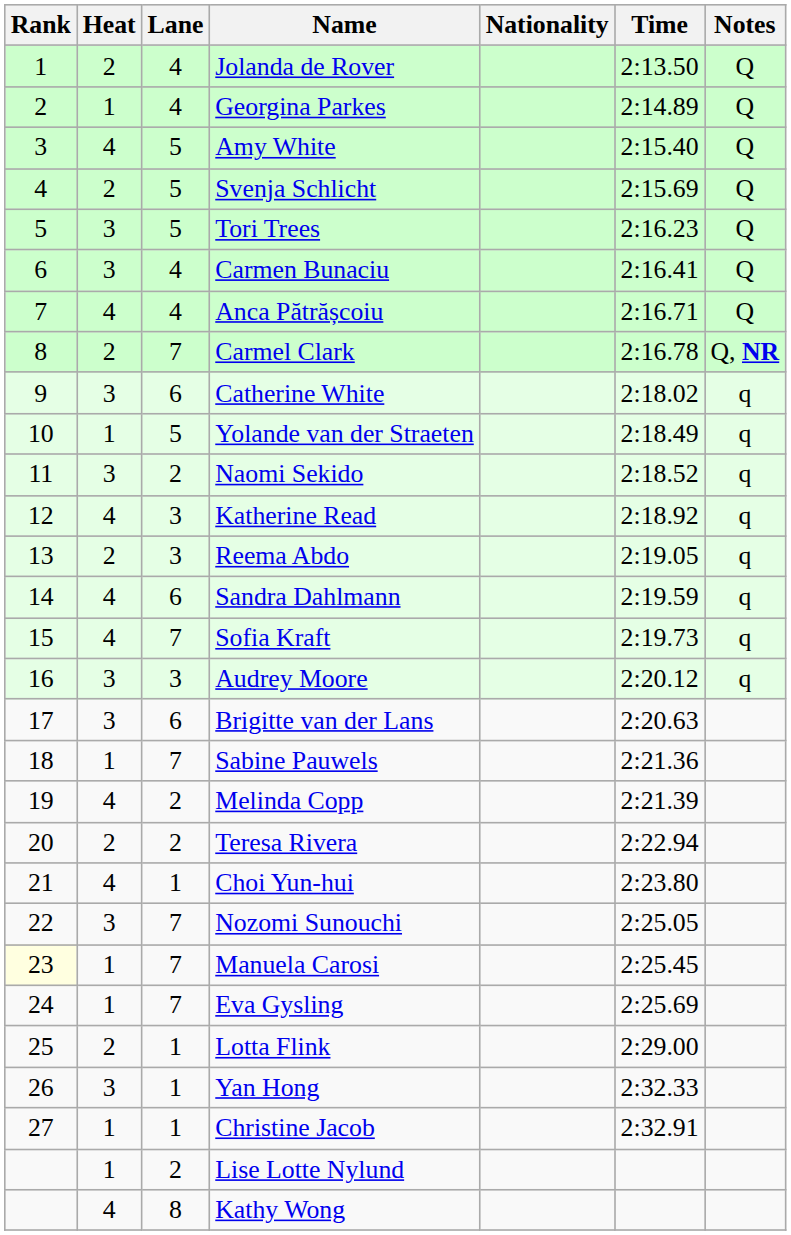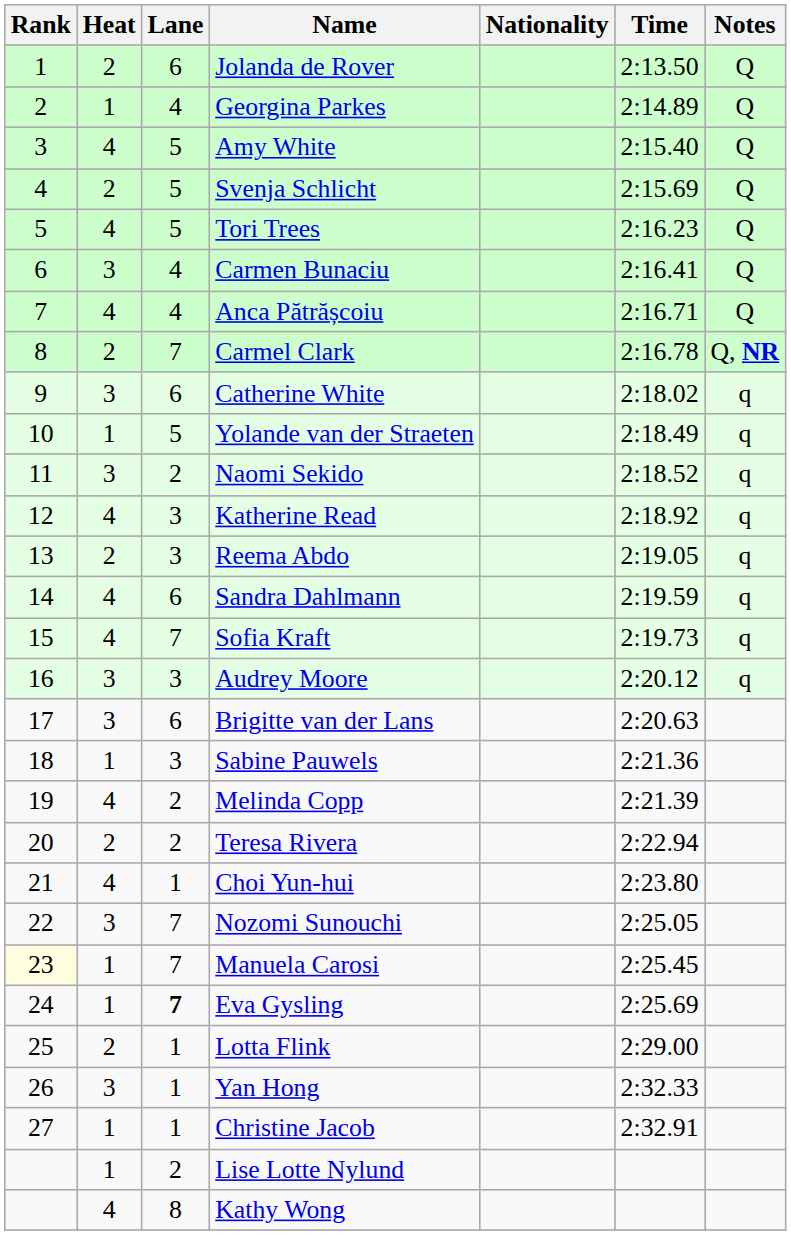Jolanda de Rover | Lane: 4 -> 6
Tori Trees | Heat: 3 -> 4
Sabine Pauwels | Lane: 7 -> 3
Eva Gysling | Lane: normal -> bold
